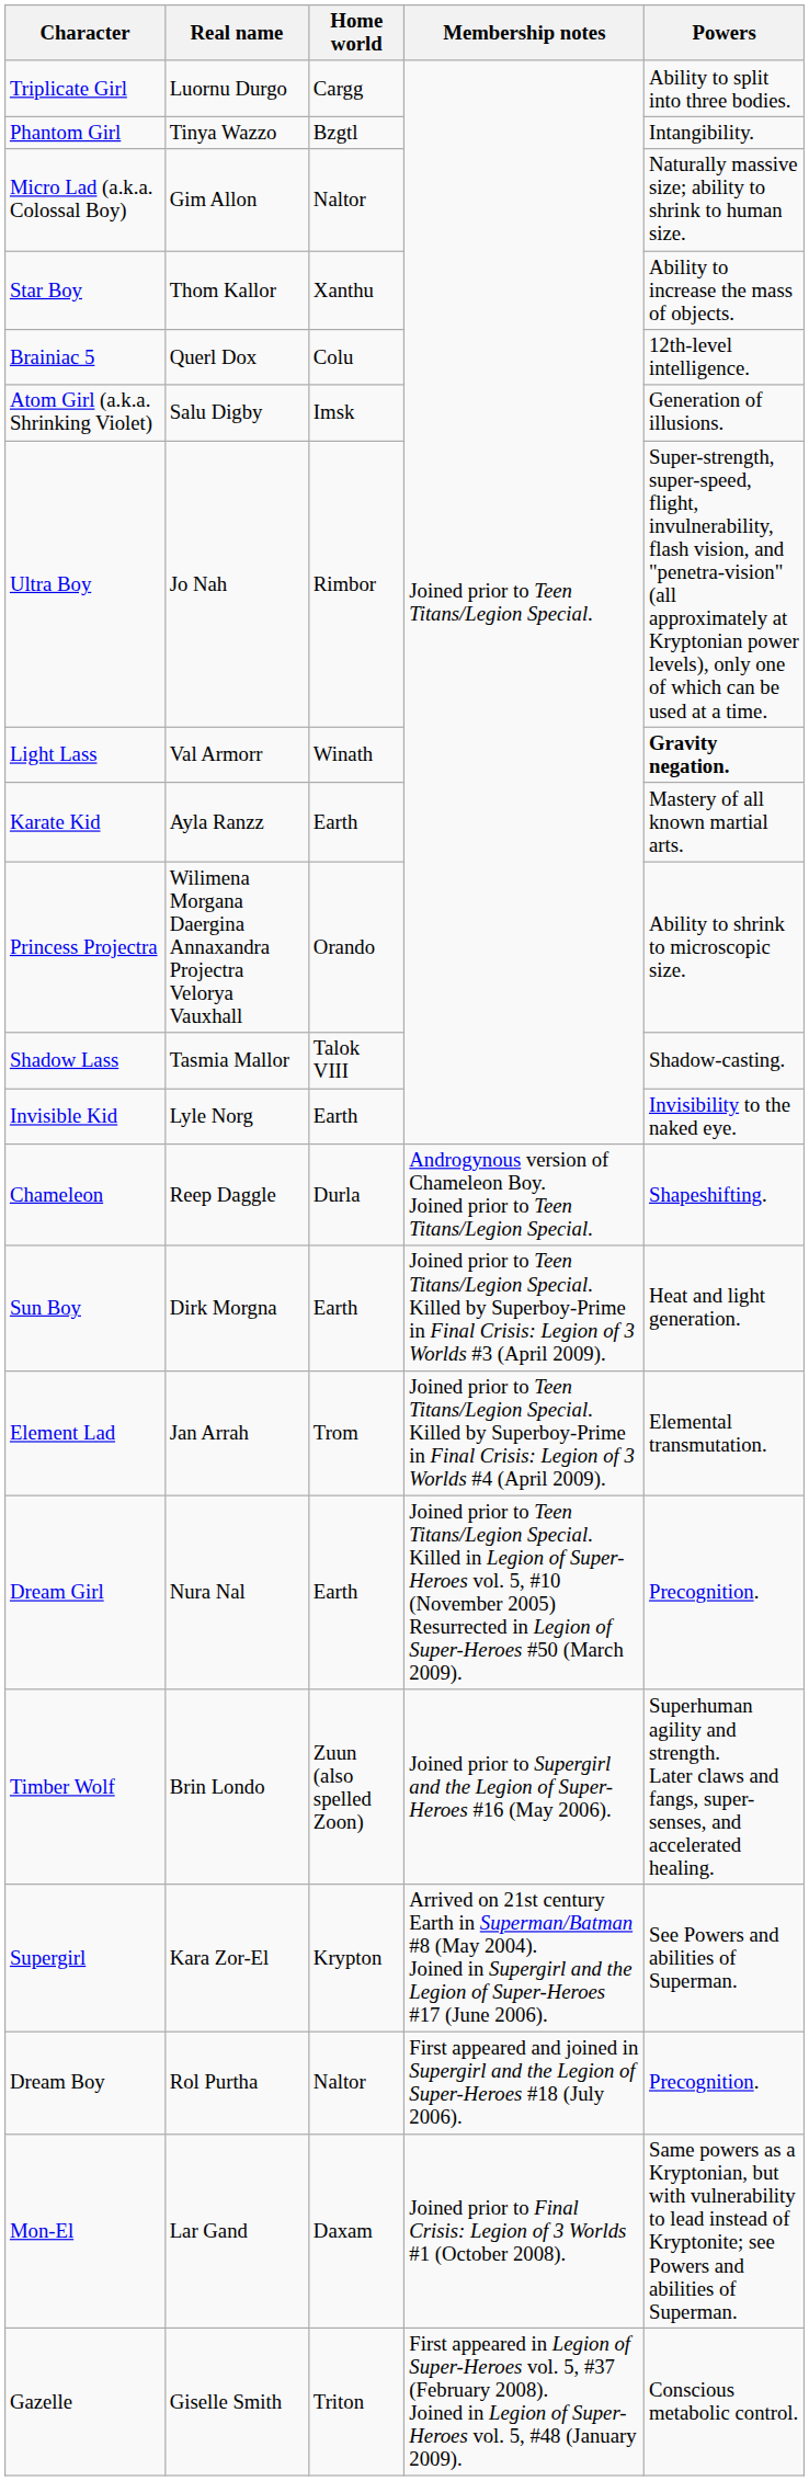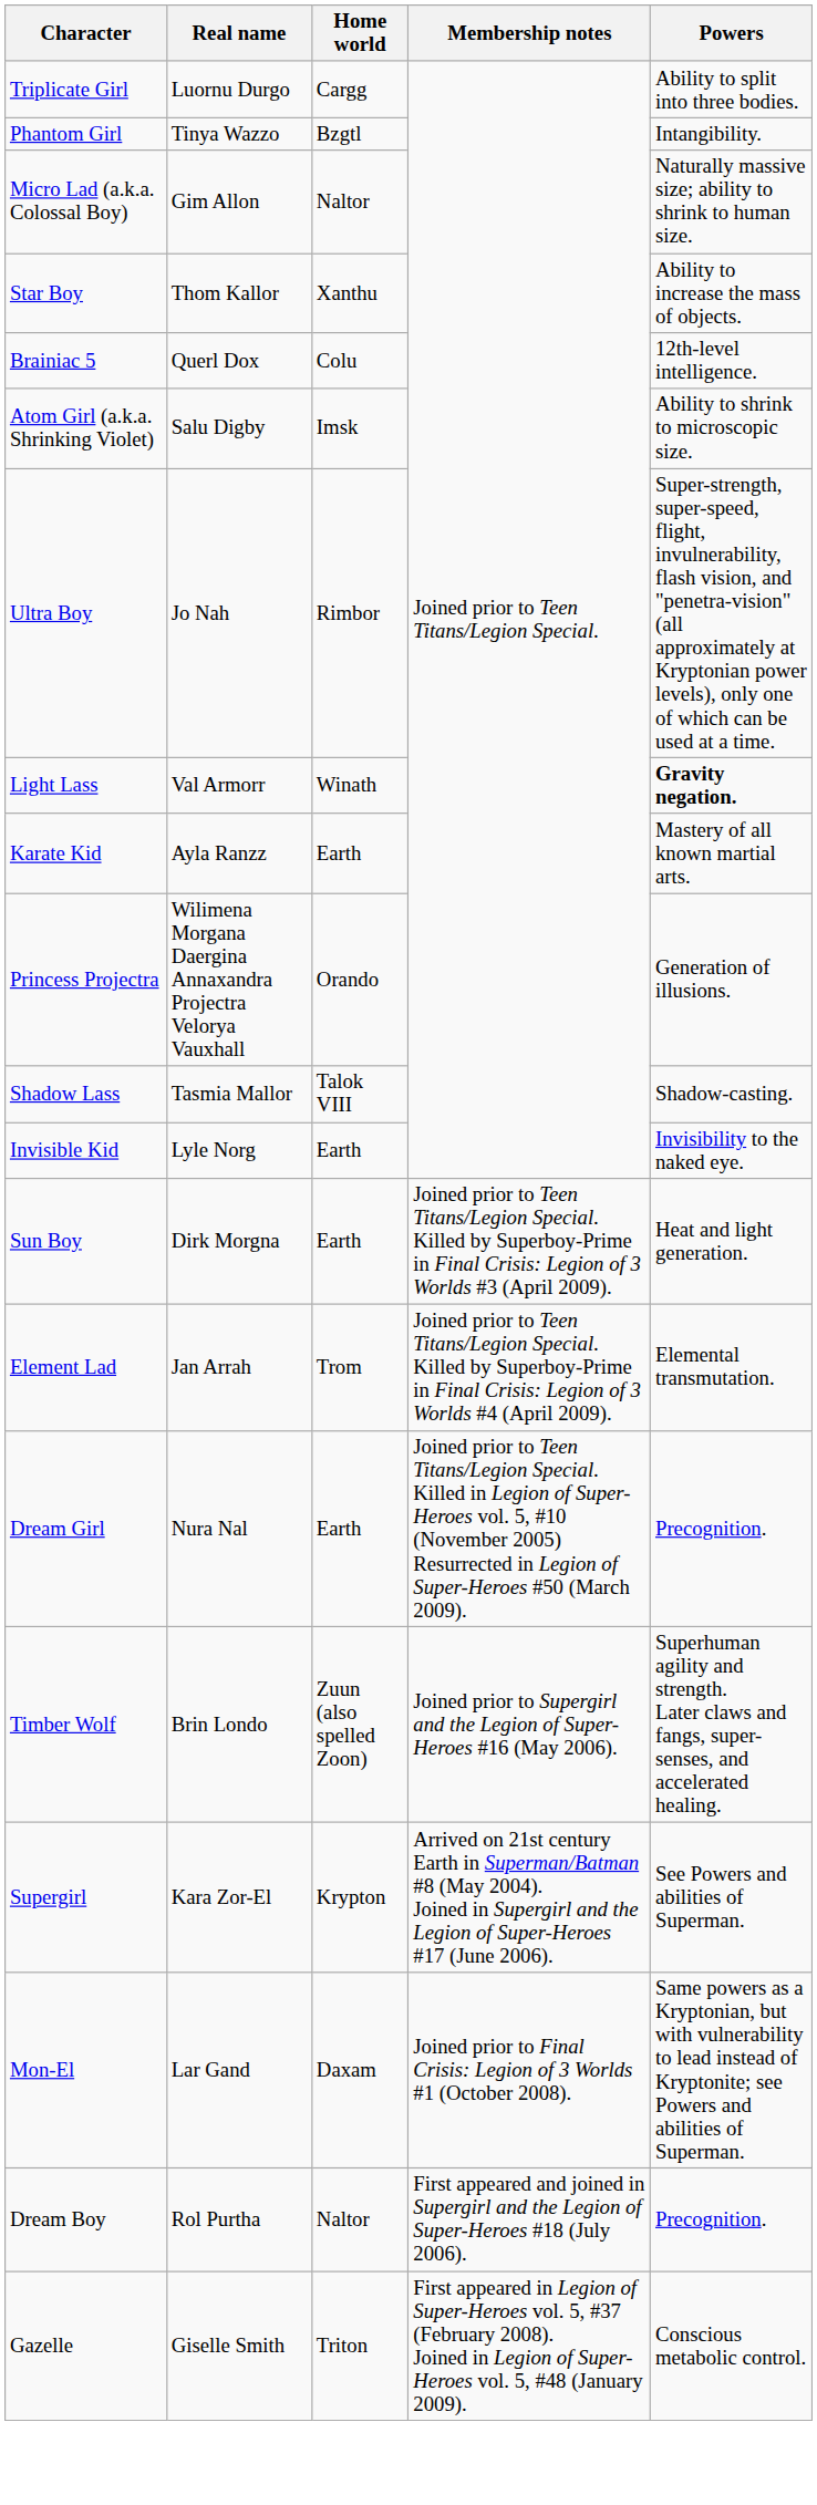Atom Girl (a.k.a. Shrinking Violet) | Powers: Generation of illusions. -> Ability to shrink to microscopic size.
Princess Projectra | Powers: Ability to shrink to microscopic size. -> Generation of illusions.
- row: Chameleon | Reep Daggle | Durla | Androgynous version of Chameleon Boy. Joined prior to Teen Titans/Legion Special. | Shapeshifting.
rows swapped: Dream Boy <-> Mon-El
